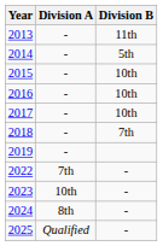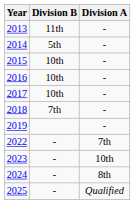columns swapped: Division A <-> Division B
